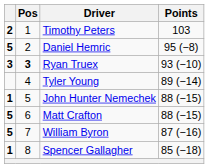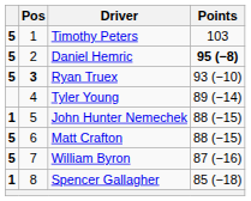Timothy Peters | column 1: 2 -> 5
Daniel Hemric | Points: normal -> bold
Ryan Truex | column 1: 3 -> 5
